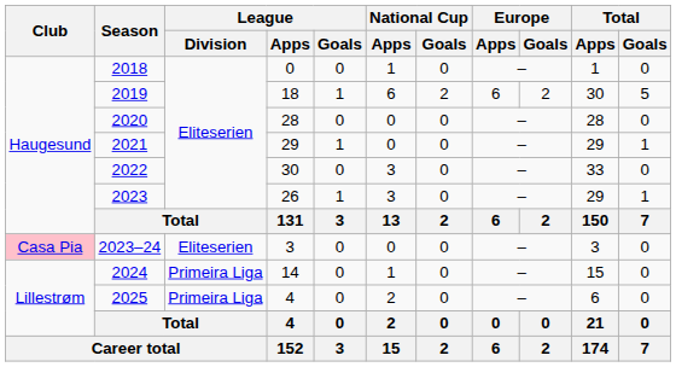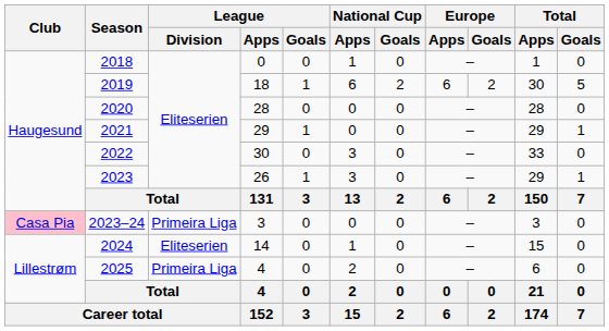2023–24 | League / Division: Eliteserien -> Primeira Liga
2024 | League / Division: Primeira Liga -> Eliteserien
